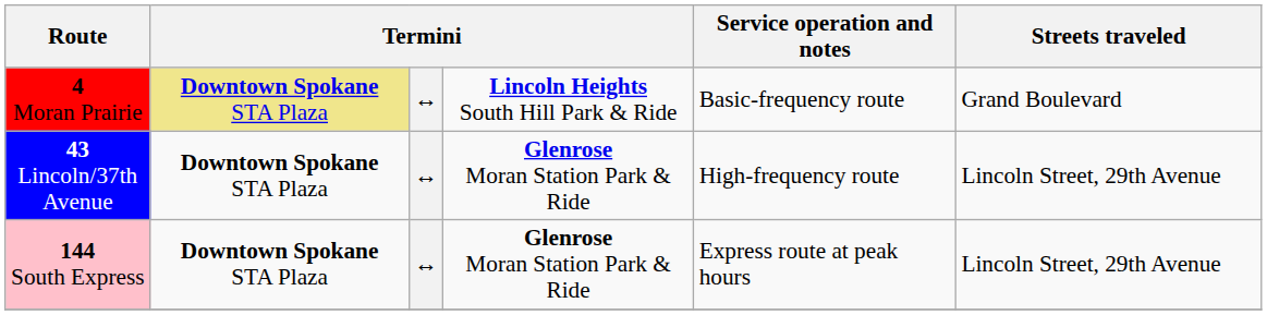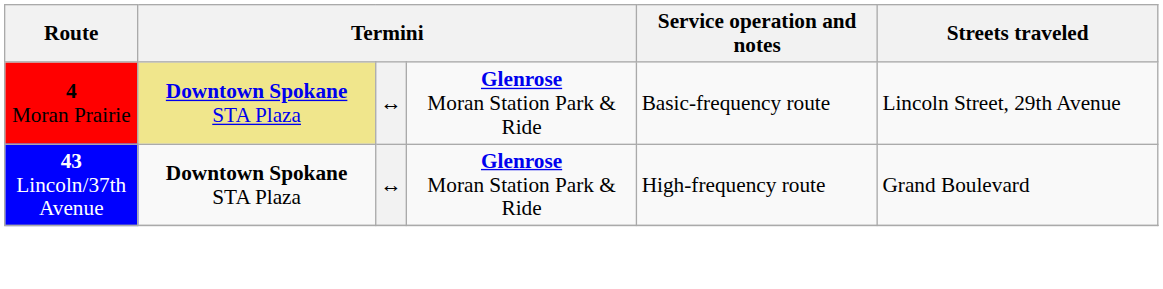4 Moran Prairie | column 4: Lincoln Heights South Hill Park & Ride -> Glenrose Moran Station Park & Ride
4 Moran Prairie | Streets traveled: Grand Boulevard -> Lincoln Street, 29th Avenue
43 Lincoln/37th Avenue | Streets traveled: Lincoln Street, 29th Avenue -> Grand Boulevard
- row: 144 South Express | Downtown Spokane STA Plaza | ↔ | Glenrose Moran Station Park & Ride | Express route at peak hours | Lincoln Street, 29th Avenue
